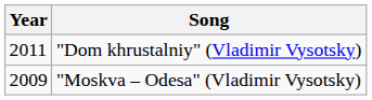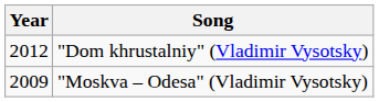"Dom khrustalniy" (Vladimir Vysotsky) | Year: 2011 -> 2012
